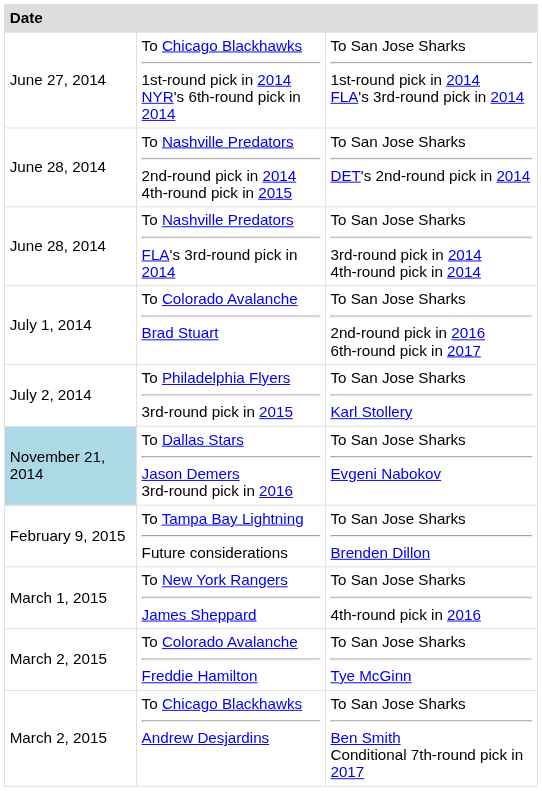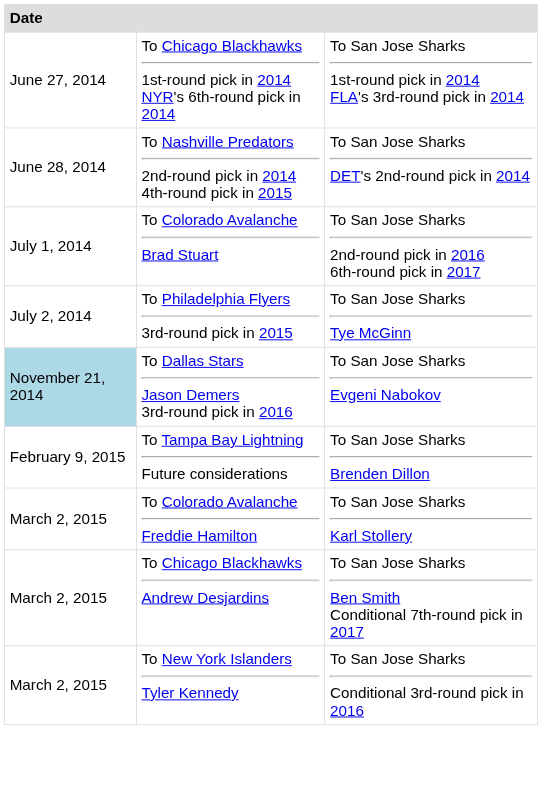- row: June 28, 2014 | To Nashville Predators FLA's 3rd-round pick in 2014 | To San Jose Sharks 3rd-round pick in 2014 4th-round pick in 2014
To Philadelphia Flyers 3rd-round pick in 2015 | column 3: To San Jose Sharks Karl Stollery -> To San Jose Sharks Tye McGinn
- row: March 1, 2015 | To New York Rangers James Sheppard | To San Jose Sharks 4th-round pick in 2016
To Colorado Avalanche Freddie Hamilton | column 3: To San Jose Sharks Tye McGinn -> To San Jose Sharks Karl Stollery
+ row: March 2, 2015 | To New York Islanders Tyler Kennedy | To San Jose Sharks Conditional 3rd-round pick in 2016
